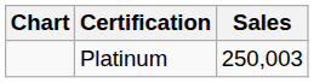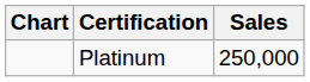Platinum | Sales: 250,003 -> 250,000
